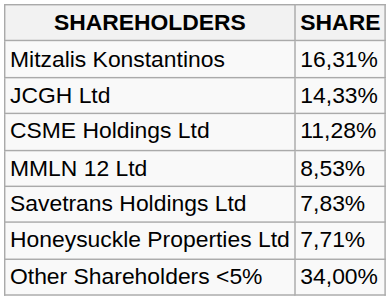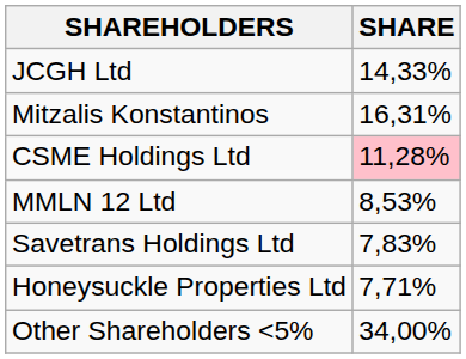rows swapped: Mitzalis Konstantinos <-> JCGH Ltd
CSME Holdings Ltd | SHARE: no background -> pink background
